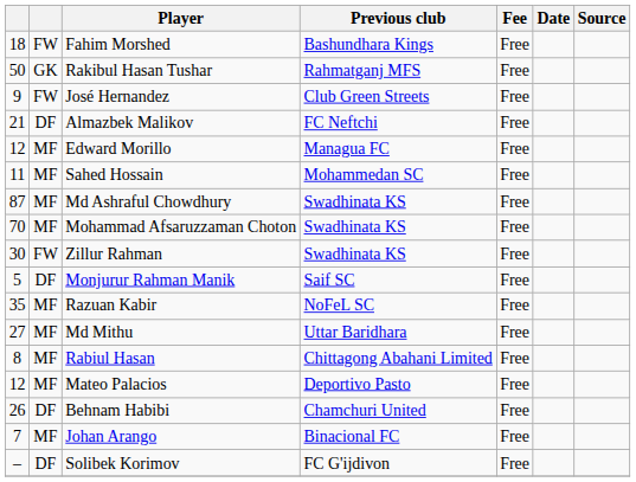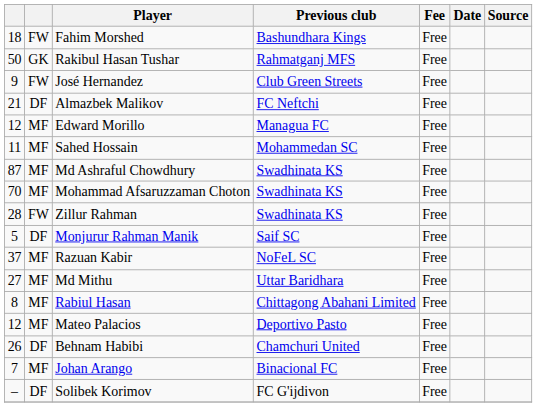Zillur Rahman | column 1: 30 -> 28
Razuan Kabir | column 1: 35 -> 37
